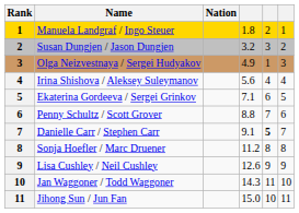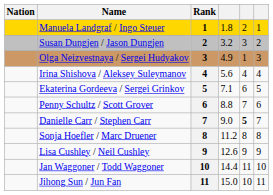columns swapped: Rank <-> Nation
Danielle Carr / Stephen Carr | column 4: 9.1 -> 9.0
Jan Waggoner / Todd Waggoner | column 4: 14.3 -> 14.4
